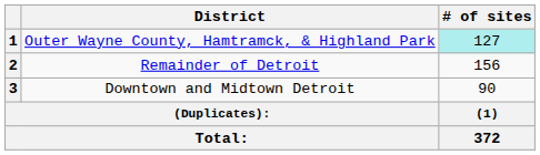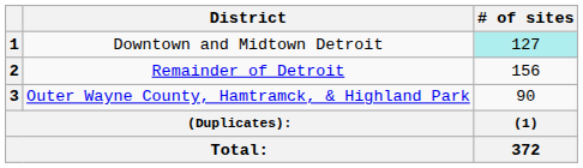1 | District: Outer Wayne County, Hamtramck, & Highland Park -> Downtown and Midtown Detroit
3 | District: Downtown and Midtown Detroit -> Outer Wayne County, Hamtramck, & Highland Park
